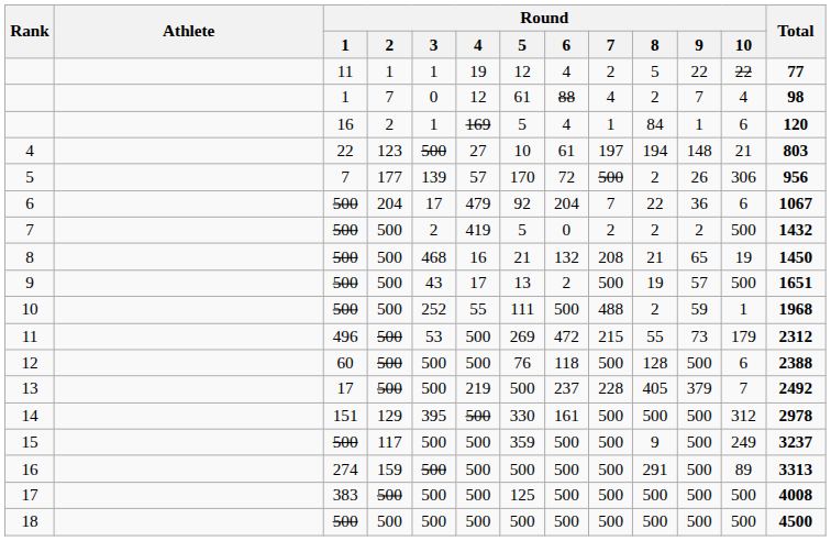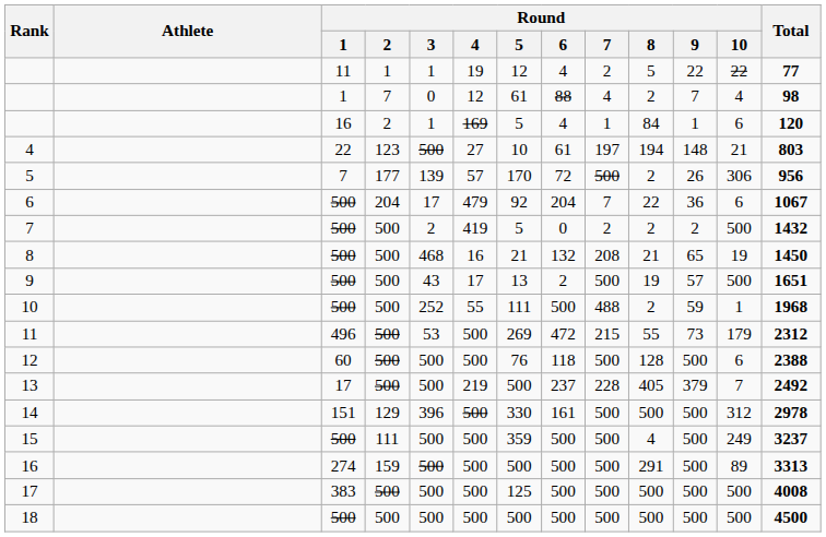14 | Round / 3: 395 -> 396
15 | Round / 2: 117 -> 111
15 | Round / 8: 9 -> 4
